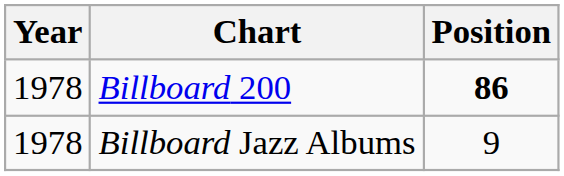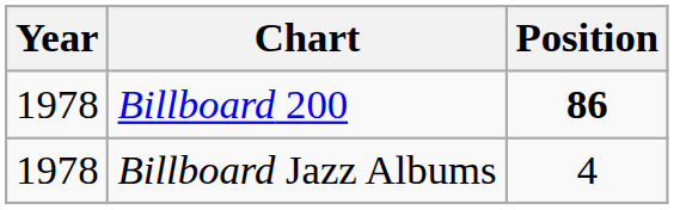Billboard Jazz Albums | Position: 9 -> 4
